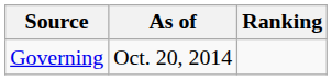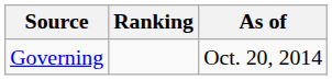columns swapped: Ranking <-> As of
